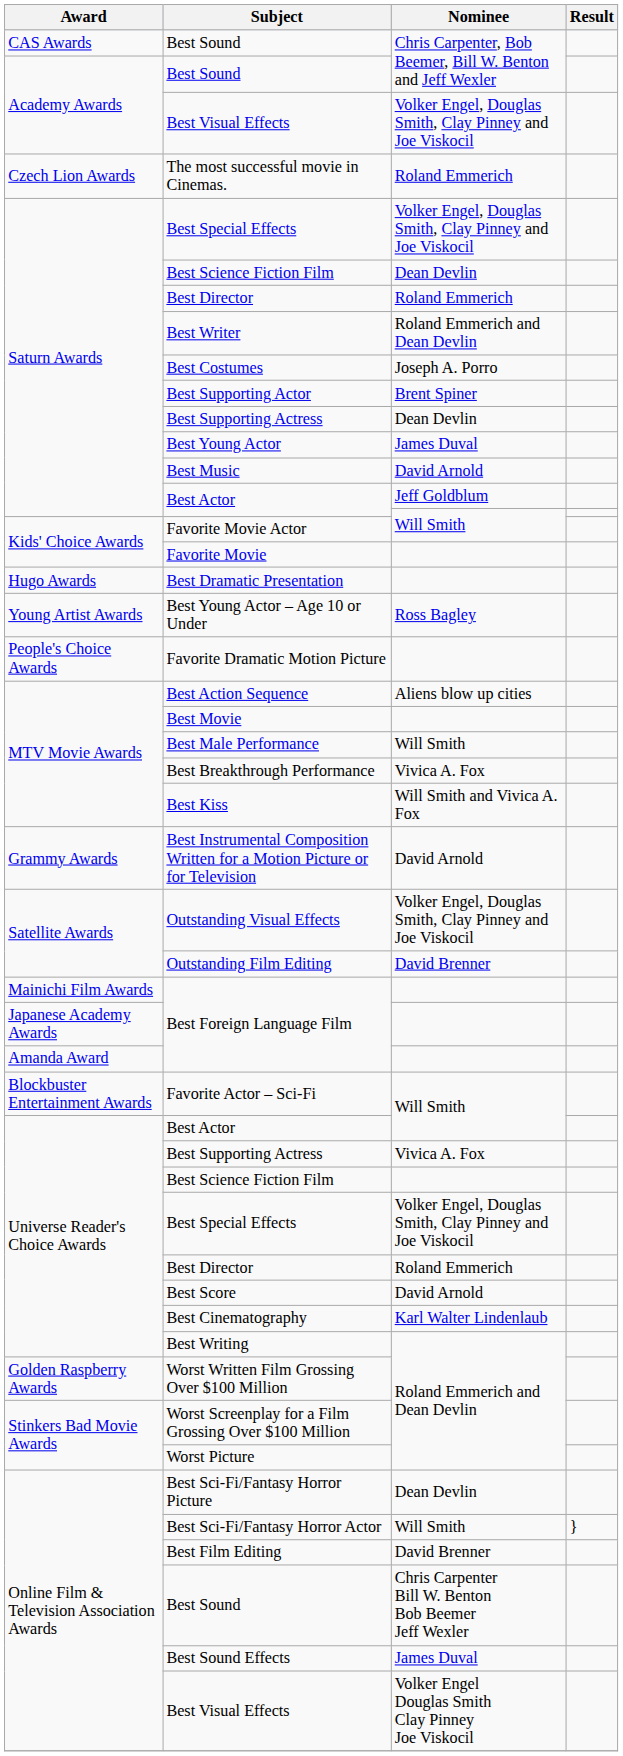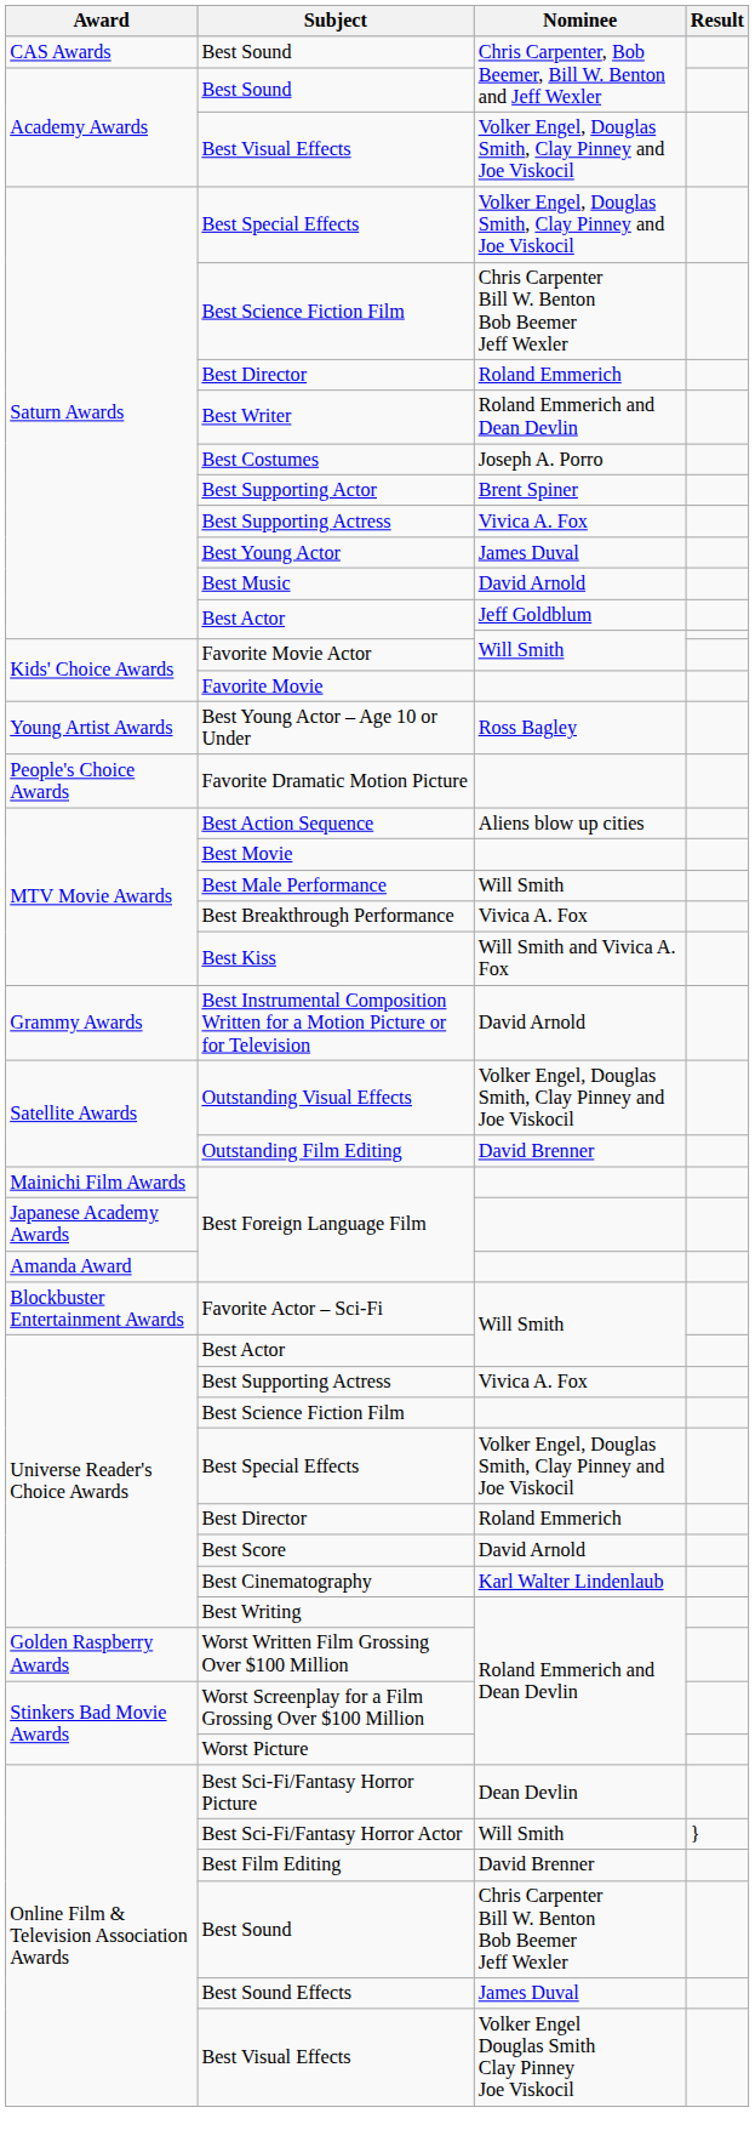- row: Czech Lion Awards | The most successful movie in Cinemas. | Roland Emmerich
Saturn Awards / Best Science Fiction Film | Nominee: Dean Devlin -> Chris Carpenter Bill W. Benton Bob Beemer Jeff Wexler
Saturn Awards / Best Supporting Actress | Nominee: Dean Devlin -> Vivica A. Fox
- row: Hugo Awards | Best Dramatic Presentation
